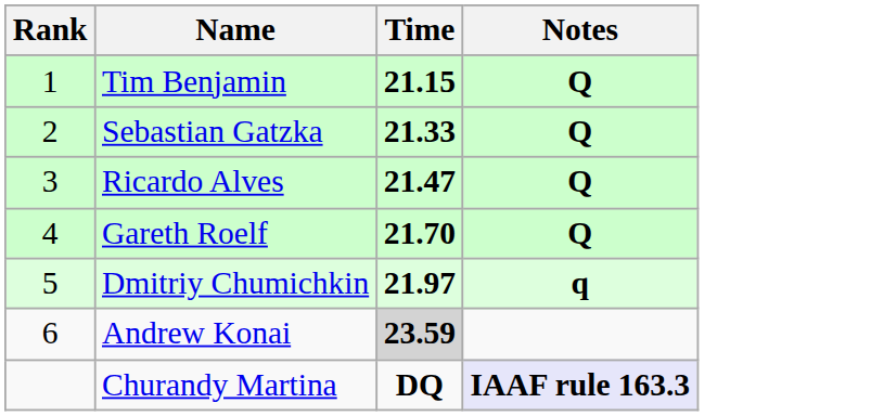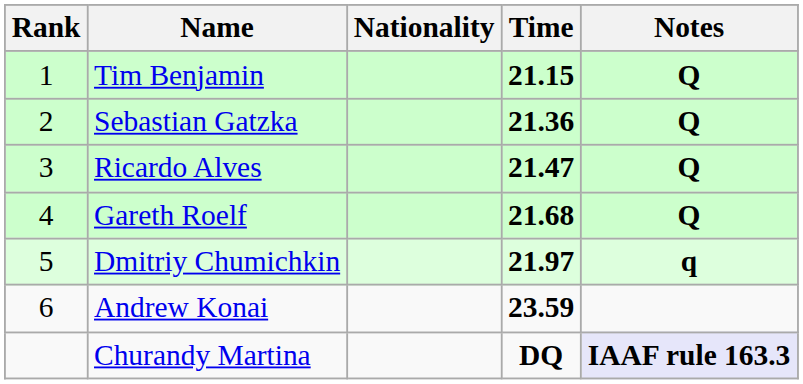+ column: Nationality
Sebastian Gatzka | Time: 21.33 -> 21.36
Gareth Roelf | Time: 21.70 -> 21.68
Andrew Konai | Time: lightgrey background -> no background
